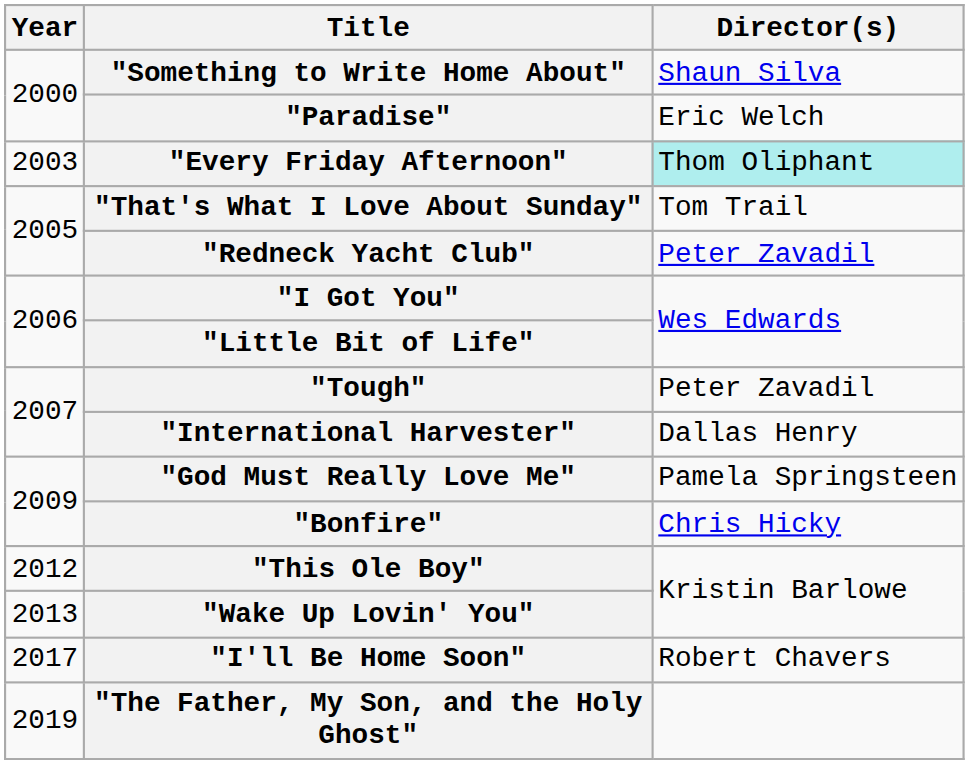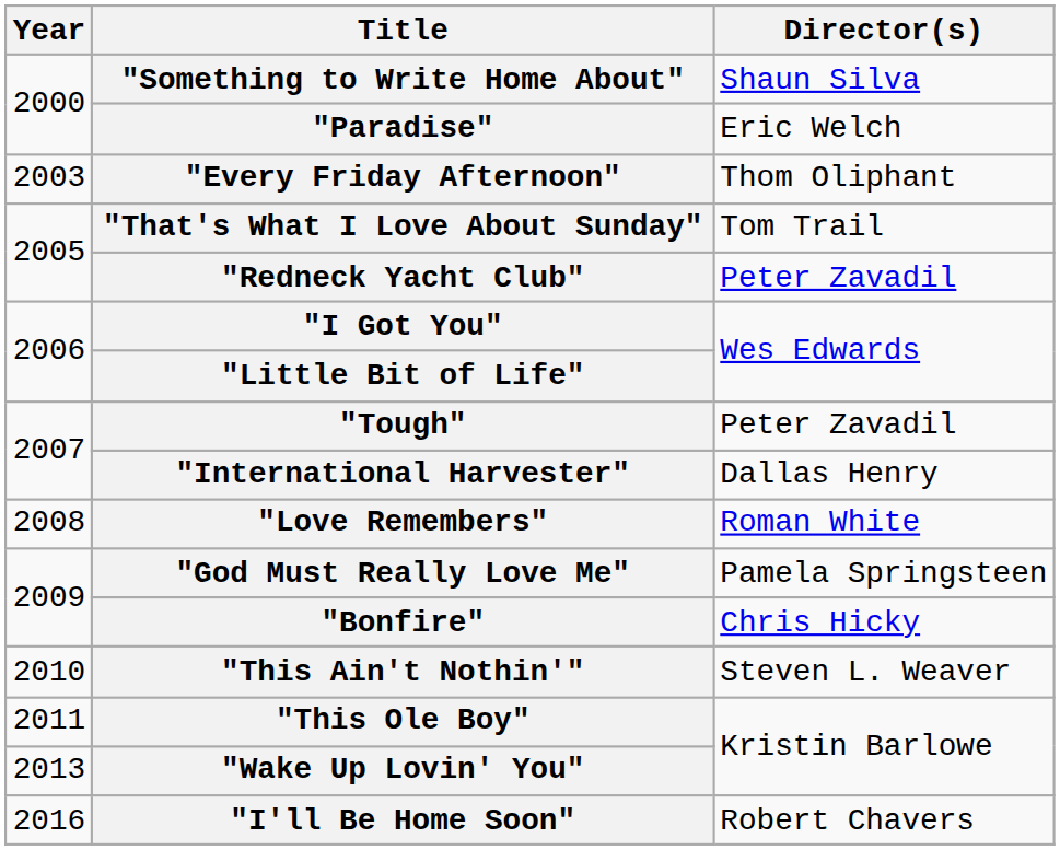"Every Friday Afternoon" | Director(s): paleturquoise background -> no background
+ row: 2008 | "Love Remembers" | Roman White
+ row: 2010 | "This Ain't Nothin'" | Steven L. Weaver
"This Ole Boy" | Year: 2012 -> 2011
"I'll Be Home Soon" | Year: 2017 -> 2016
- row: 2019 | "The Father, My Son, and the Holy Ghost"
